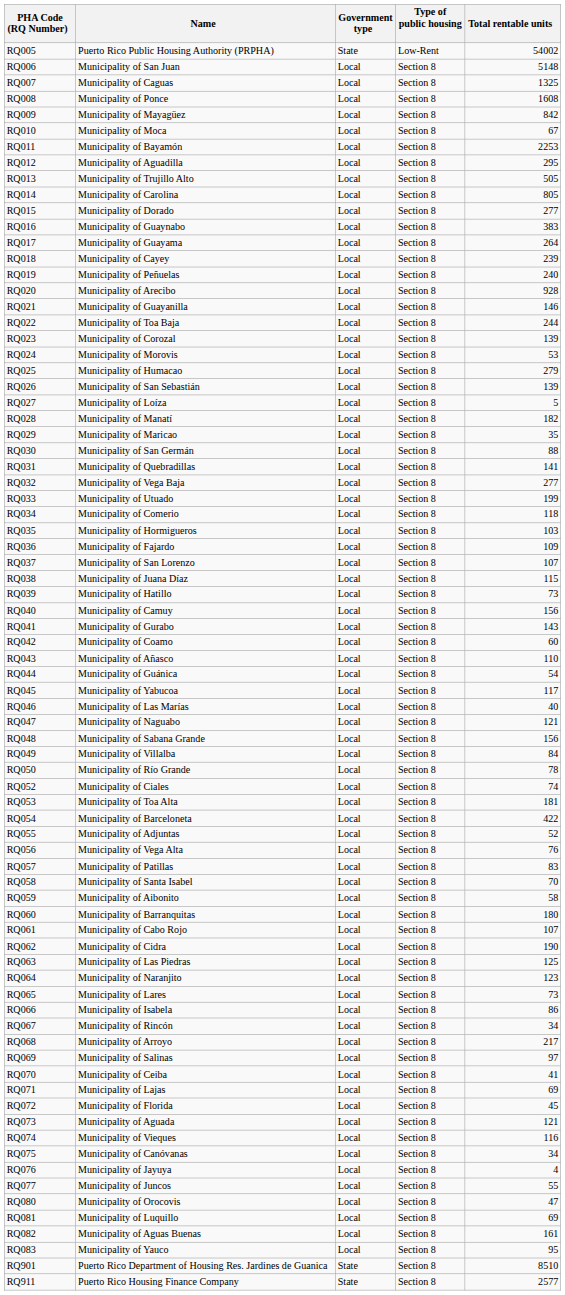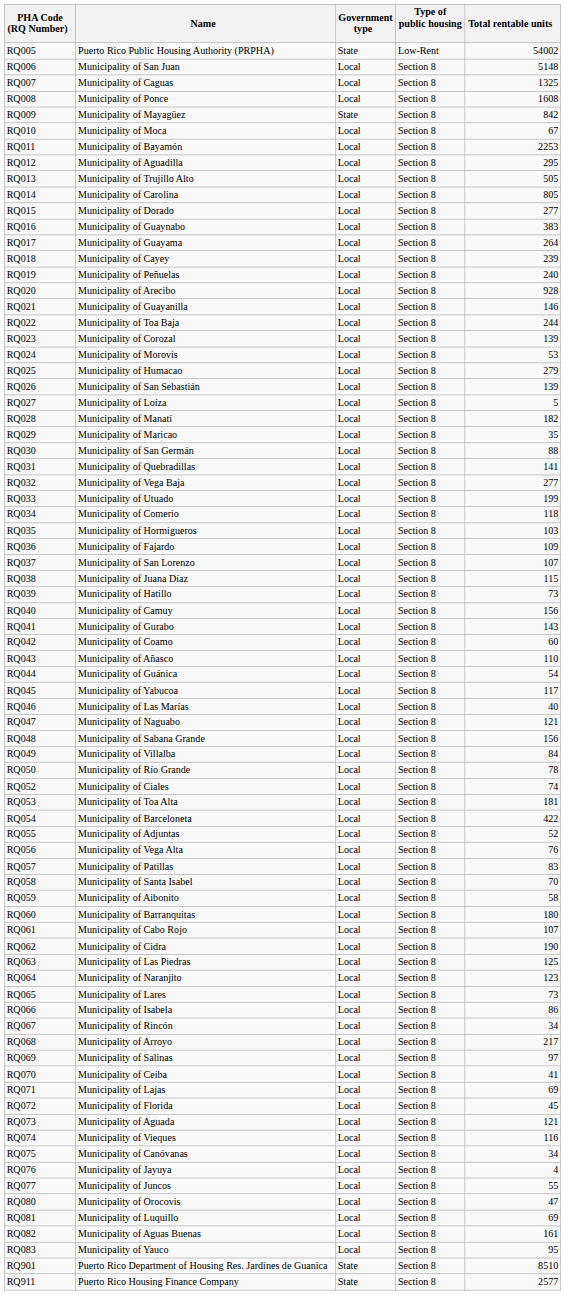RQ009 | Government type: Local -> State
